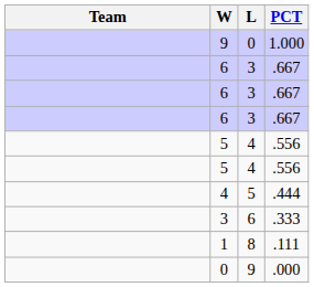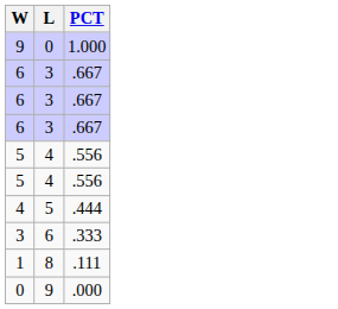- column: Team
